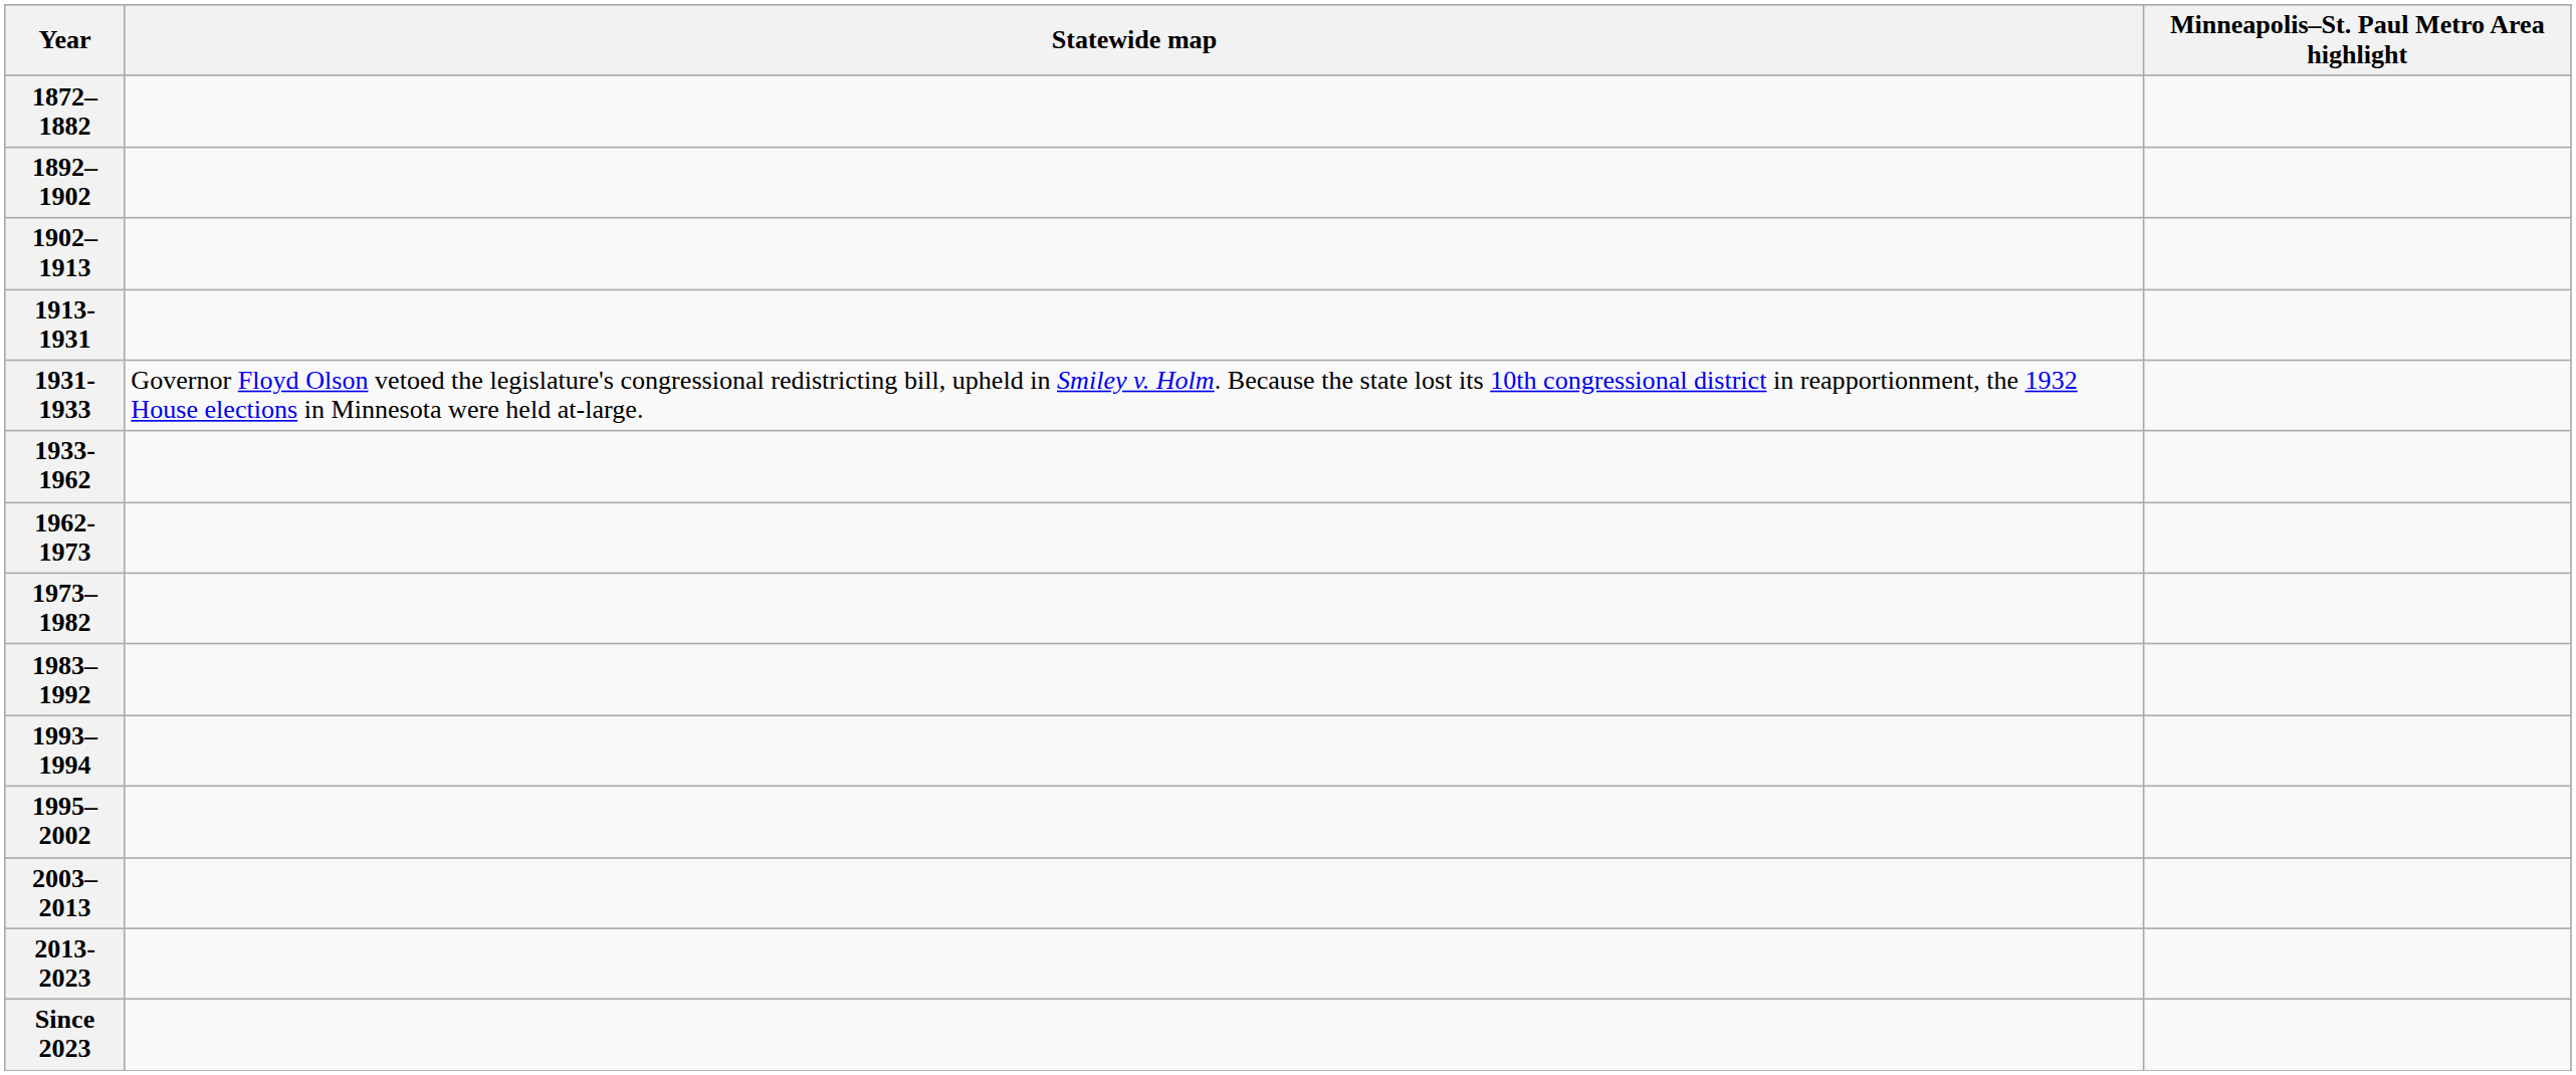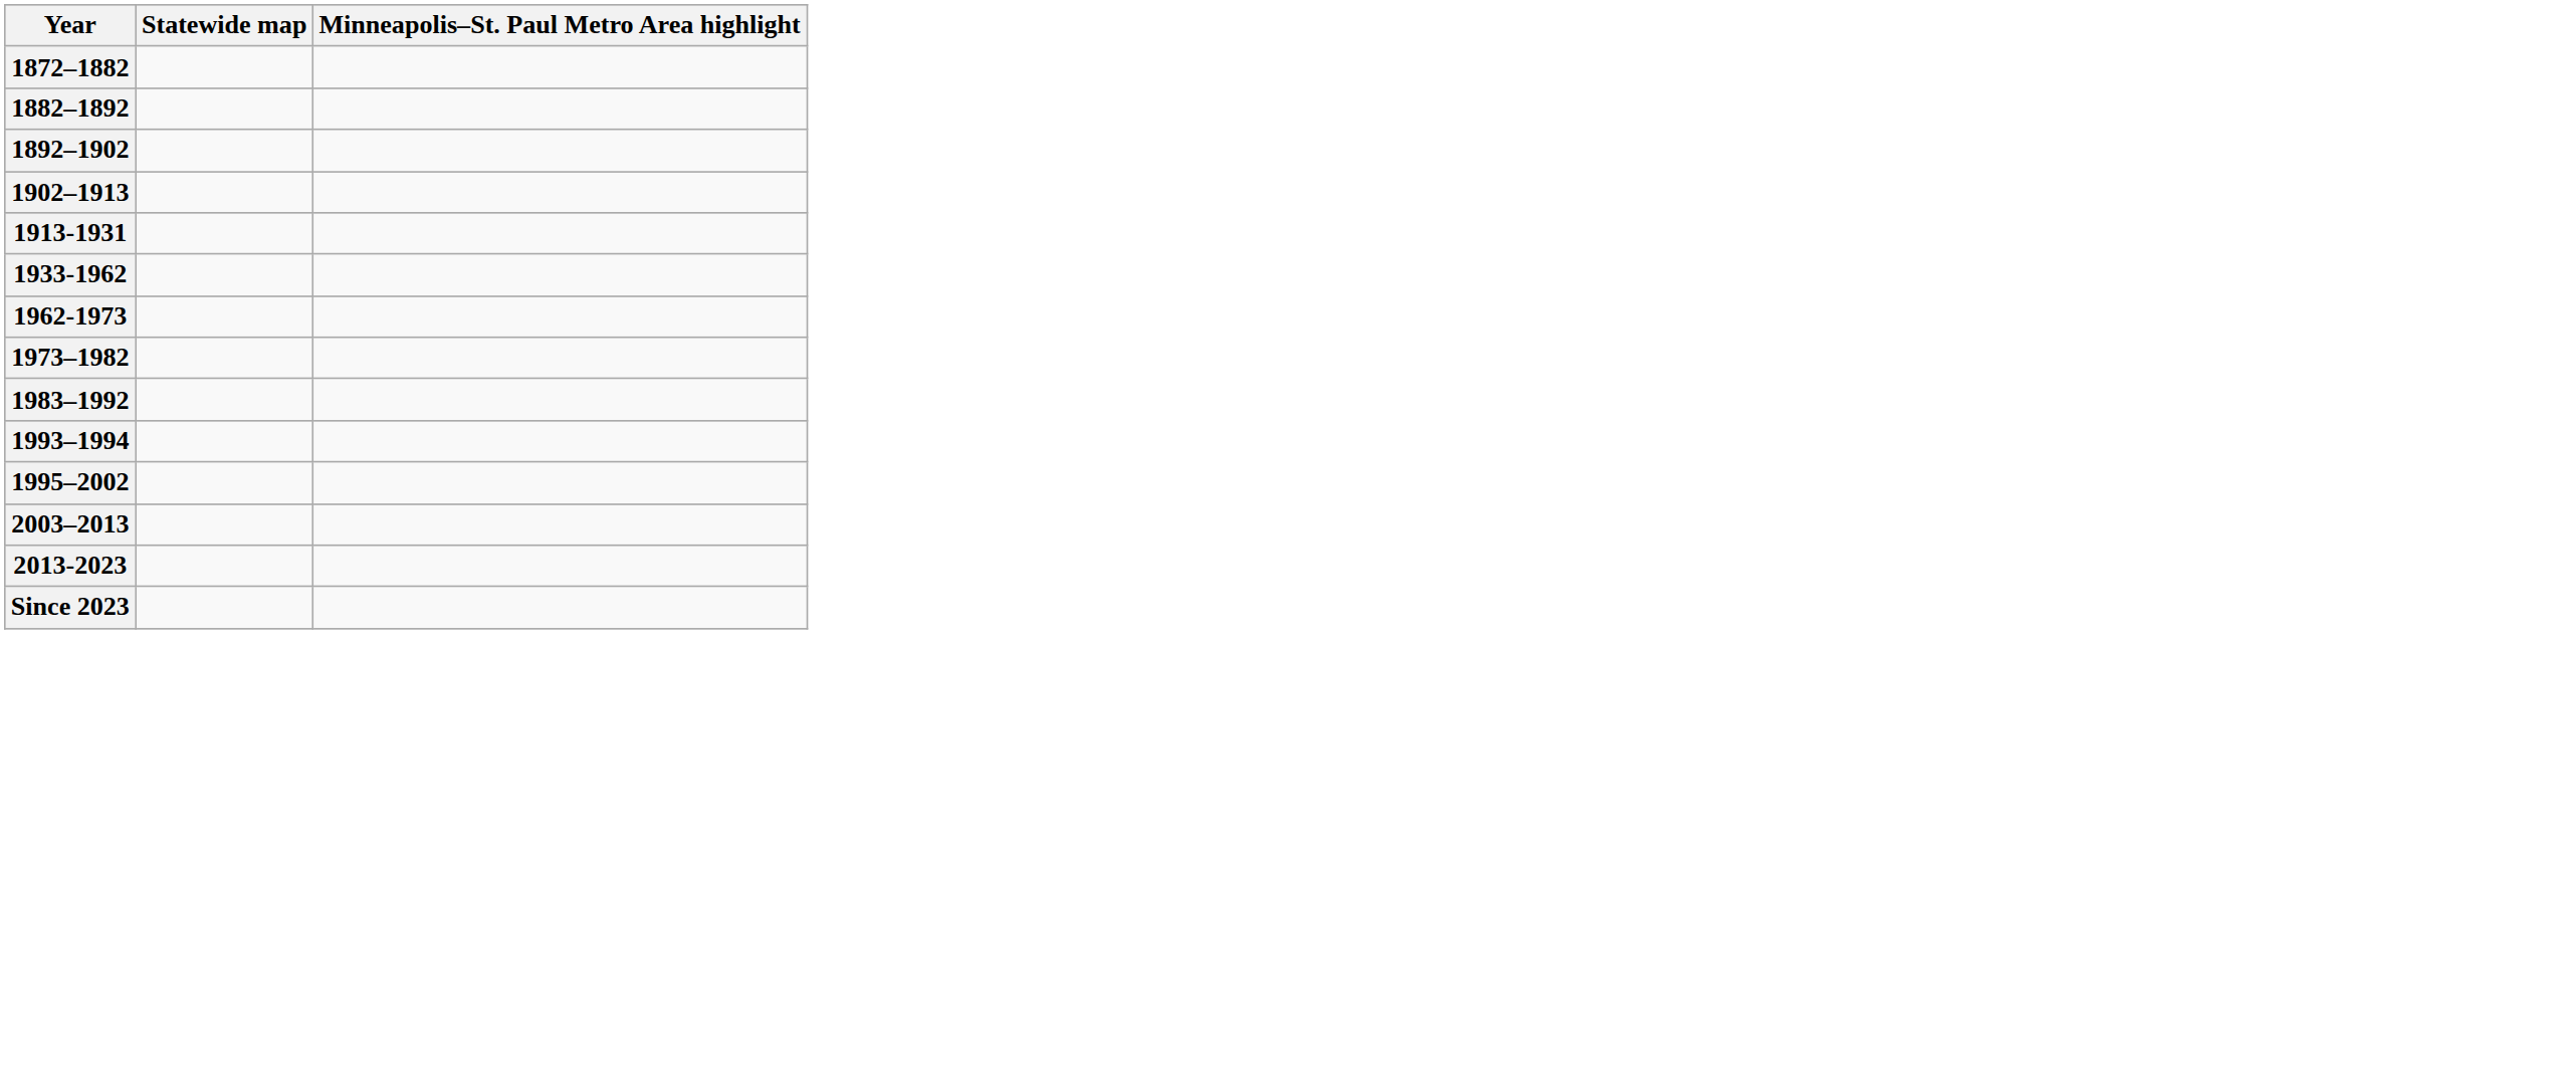+ row: 1882–1892
- row: 1931-1933 | Governor Floyd Olson vetoed the legislature's congressional redistricting bill, upheld in Smiley v. Holm. Because the state lost its 10th congressional district in reapportionment, the 1932 House elections in Minnesota were held at-large.
